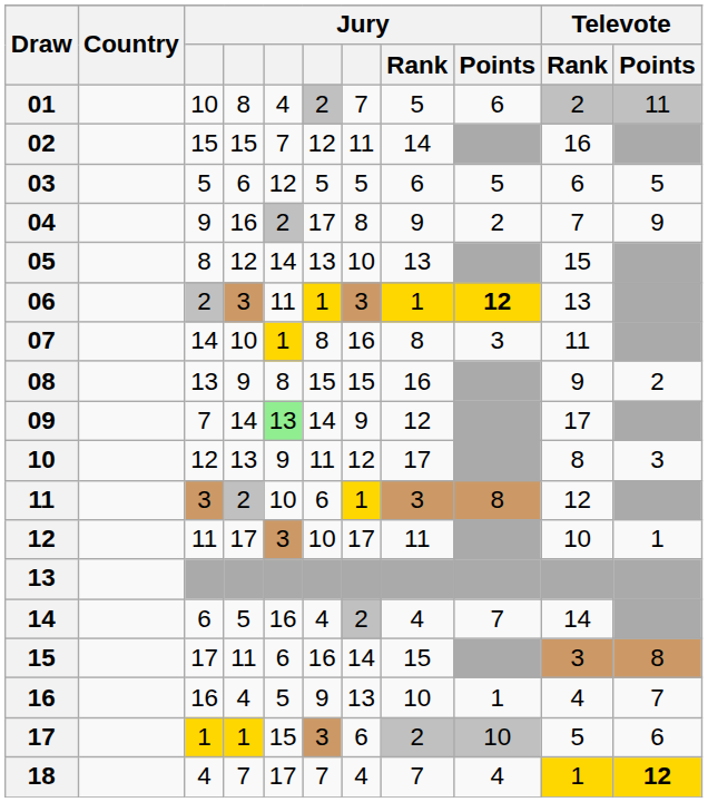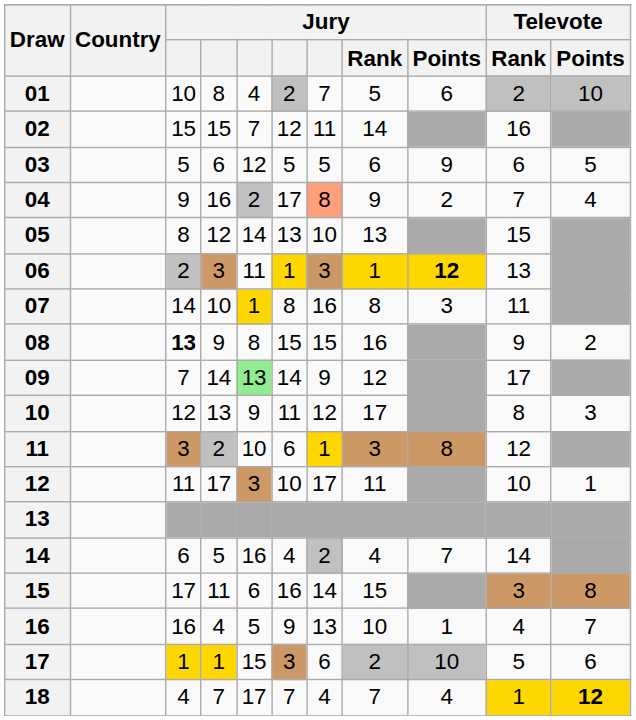01 | Televote / Points: 11 -> 10
03 | Jury / Points: 5 -> 9
04 | column 7: no background -> lightsalmon background
04 | Televote / Points: 9 -> 4
08 | column 3: normal -> bold
